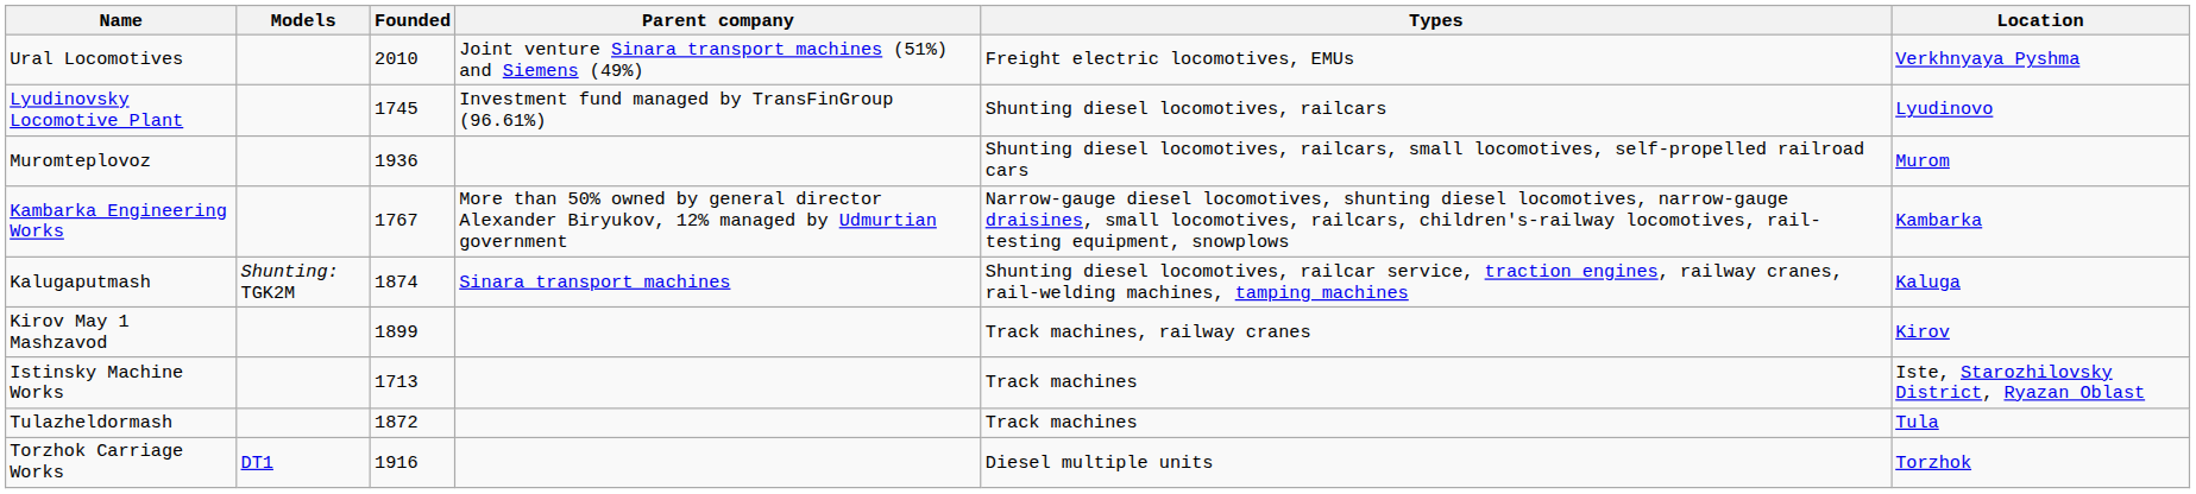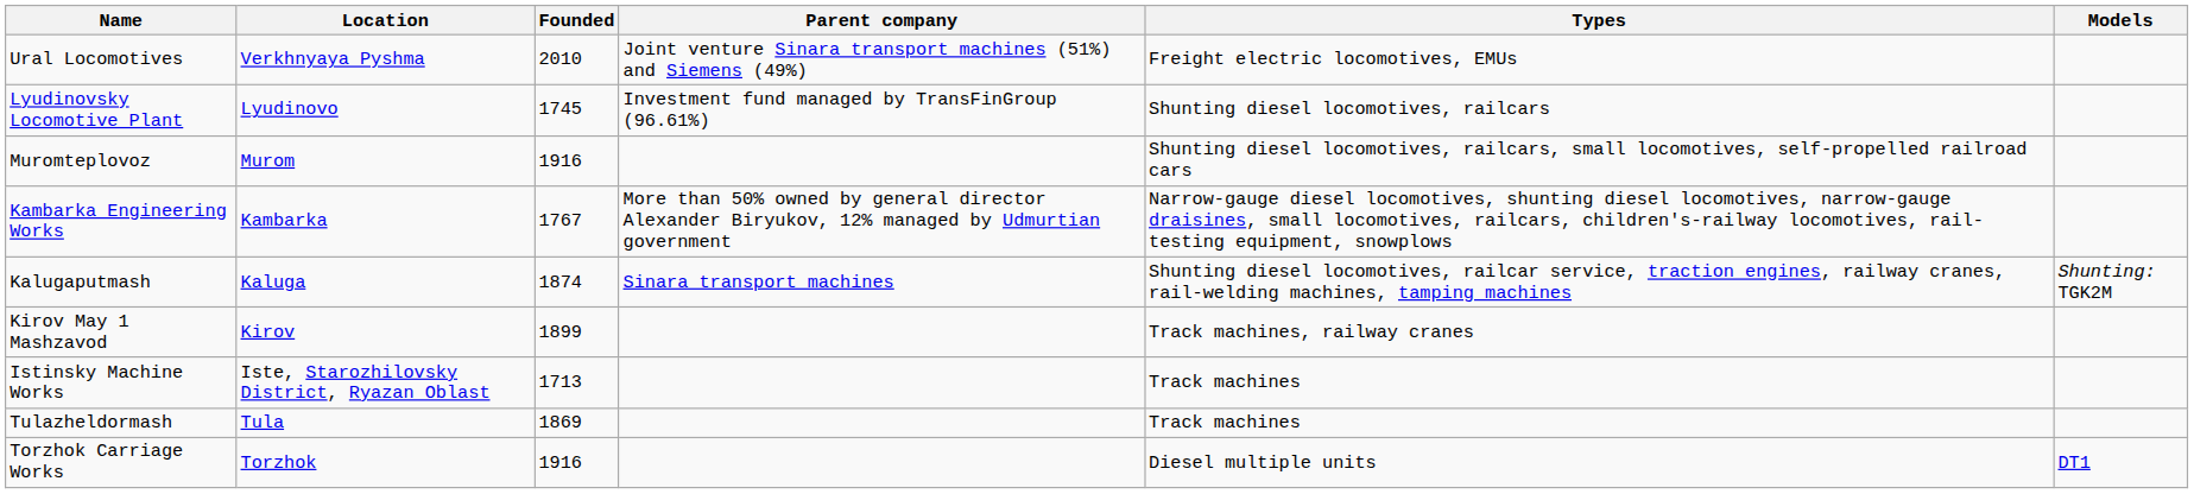columns swapped: Location <-> Models
Muromteplovoz | Founded: 1936 -> 1916
Tulazheldormash | Founded: 1872 -> 1869
